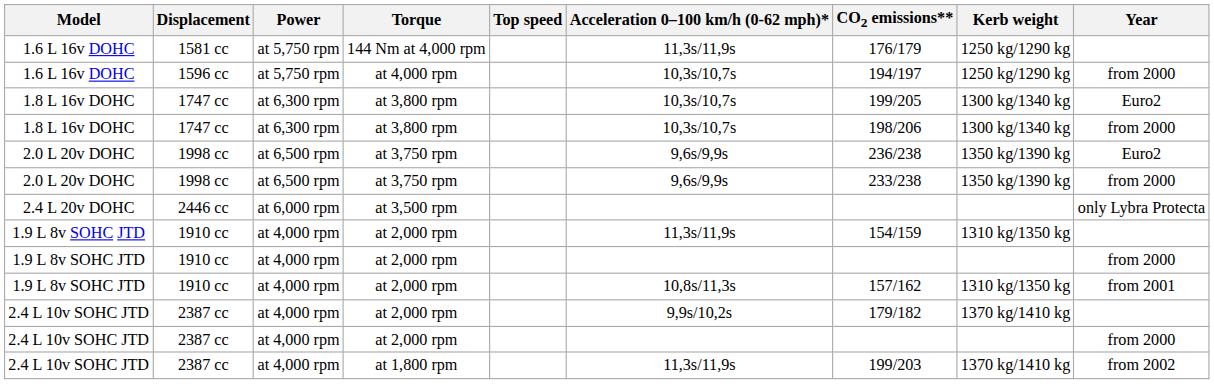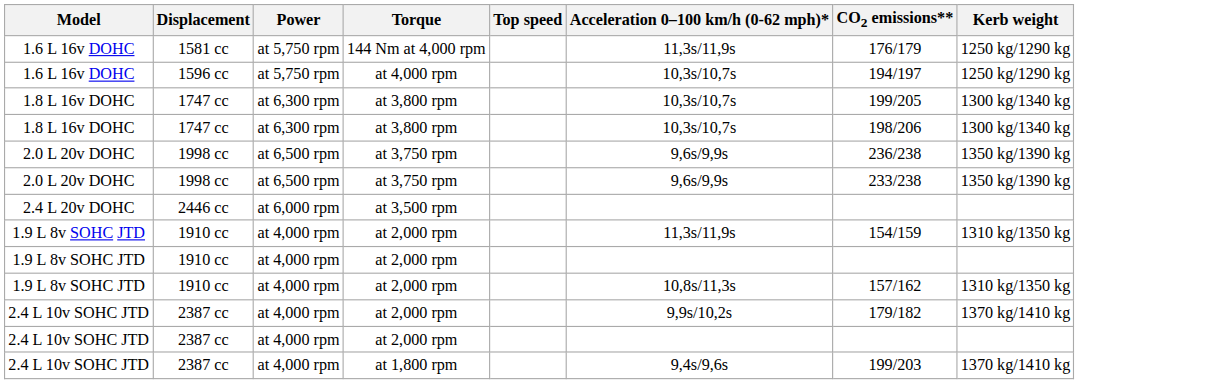- column: Year | from 2000 | Euro2 | from 2000 | Euro2 | from 2000 | only Lybra Protecta | from 2000 | from 2001 | from 2000 | from 2002
2387 cc / at 1,800 rpm | Acceleration 0–100 km/h (0-62 mph)*: 11,3s/11,9s -> 9,4s/9,6s
